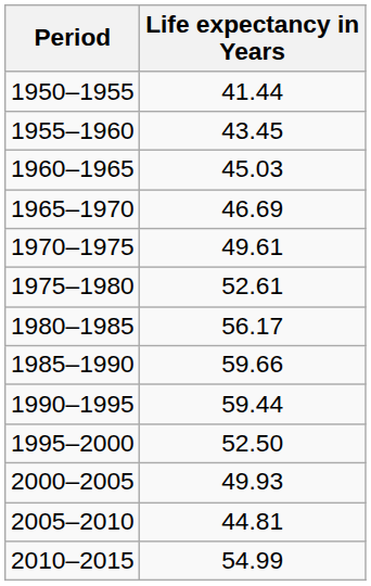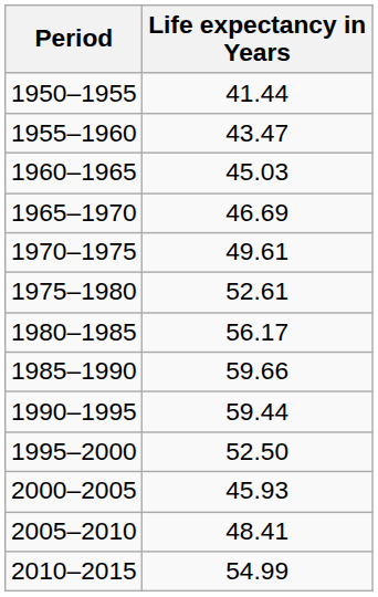1955–1960 | Life expectancy in Years: 43.45 -> 43.47
2000–2005 | Life expectancy in Years: 49.93 -> 45.93
2005–2010 | Life expectancy in Years: 44.81 -> 48.41
